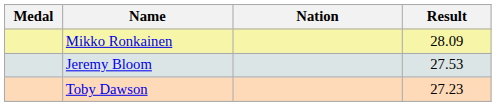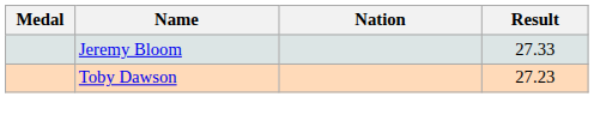- row: Mikko Ronkainen | 28.09
Jeremy Bloom | Result: 27.53 -> 27.33
